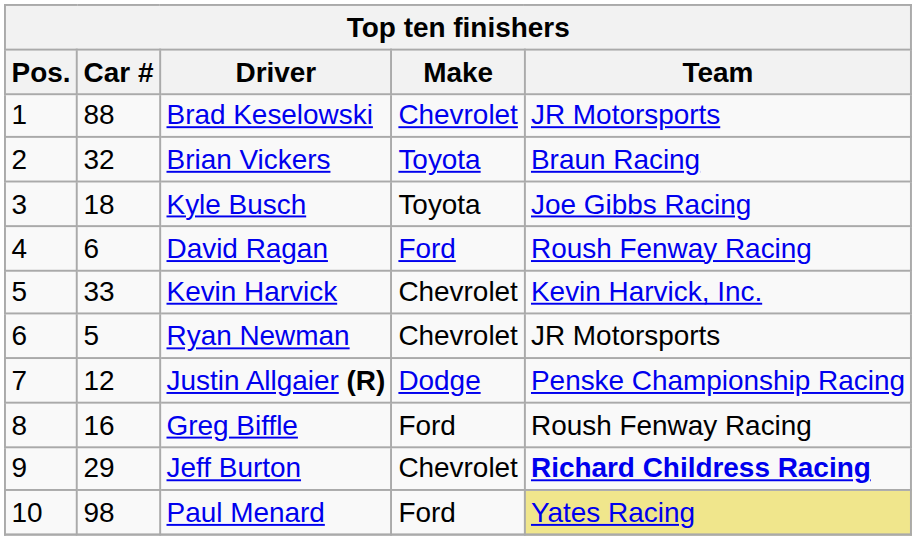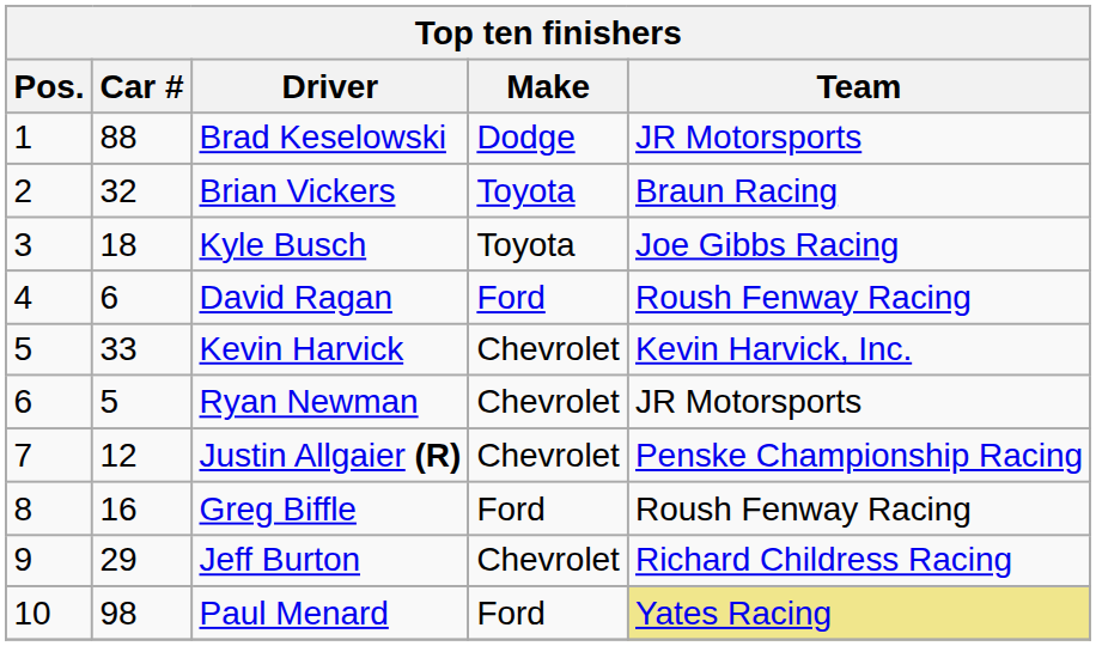Brad Keselowski | Make: Chevrolet -> Dodge
Justin Allgaier (R) | Make: Dodge -> Chevrolet
Jeff Burton | Team: bold -> normal
